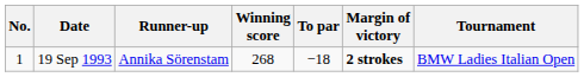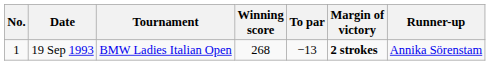columns swapped: Tournament <-> Runner-up
19 Sep 1993 | To par: −18 -> −13
